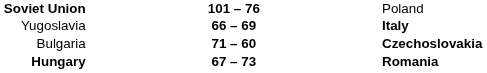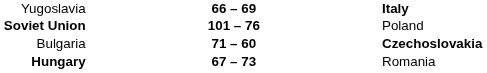rows swapped: Yugoslavia <-> Soviet Union
Hungary | column 3: bold -> normal
